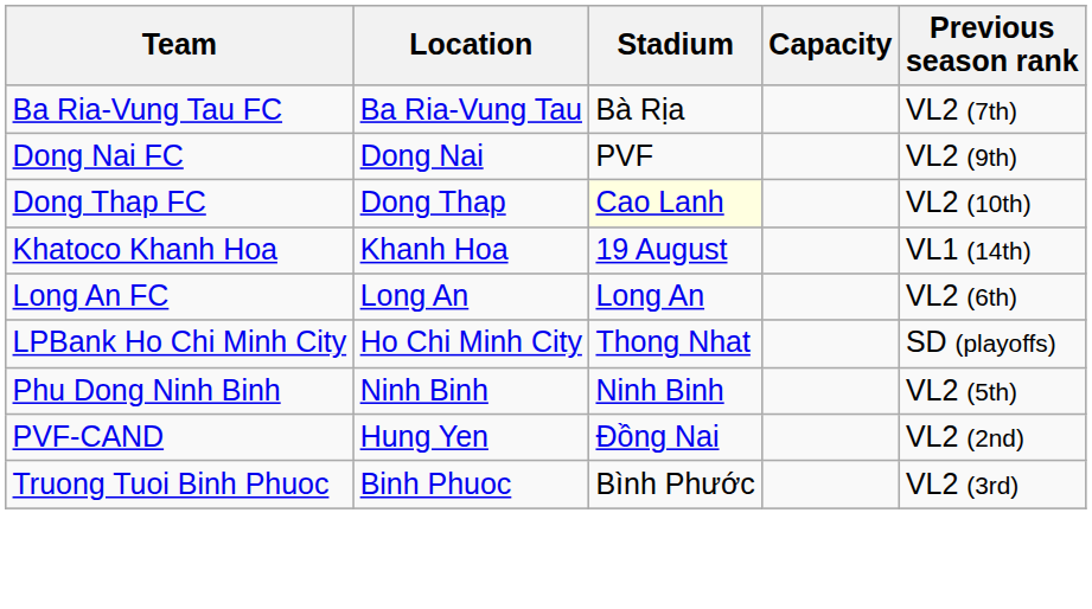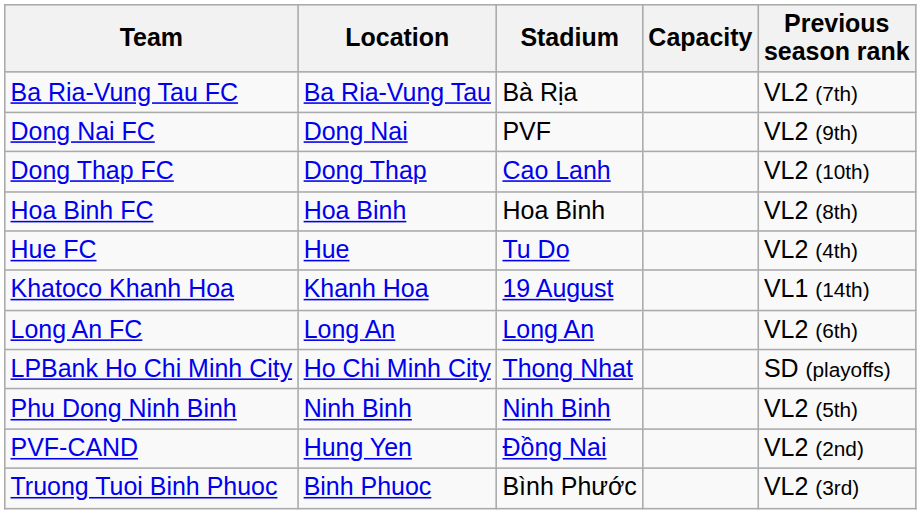Dong Thap FC | Stadium: lightyellow background -> no background
+ row: Hoa Binh FC | Hoa Binh | Hoa Binh | VL2 (8th)
+ row: Hue FC | Hue | Tu Do | VL2 (4th)
